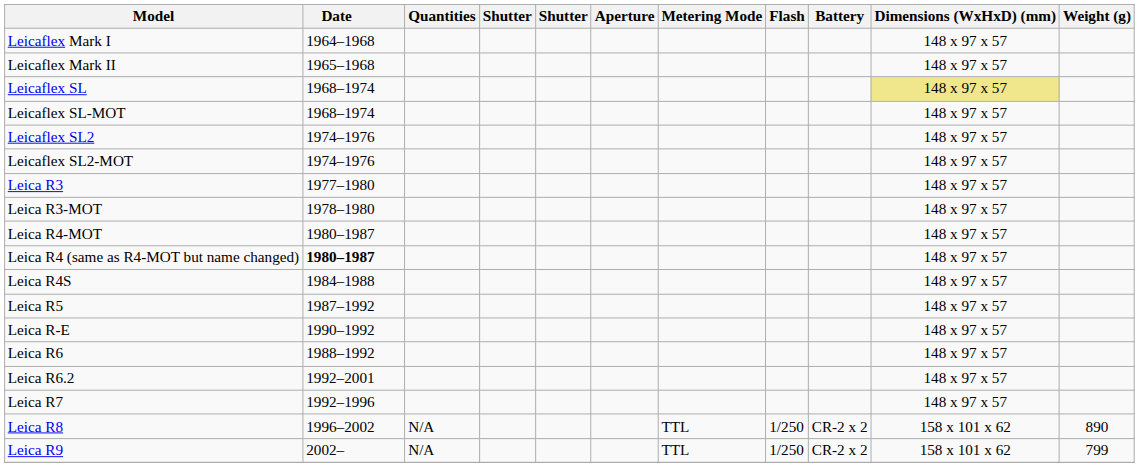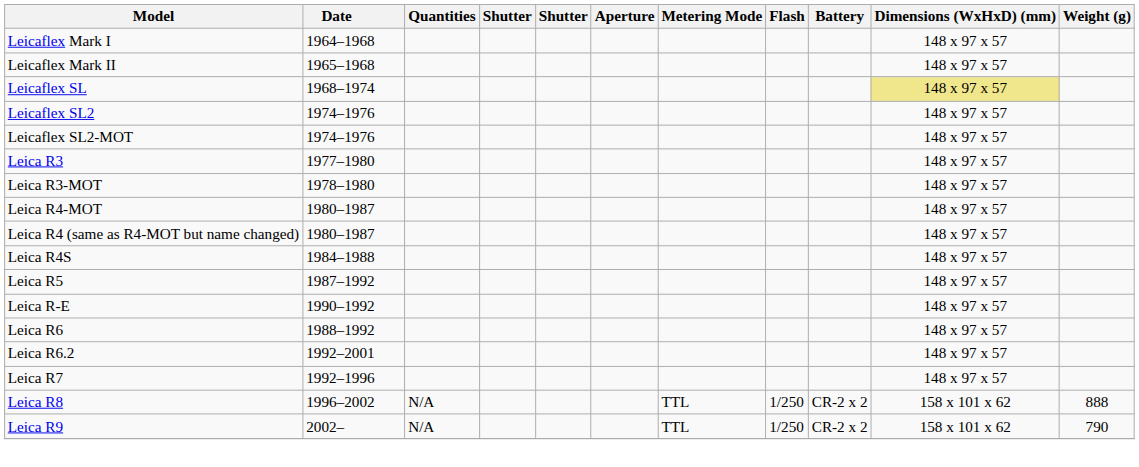- row: Leicaflex SL-MOT | 1968–1974 | 148 x 97 x 57
Leica R4 (same as R4-MOT but name changed) | Date: bold -> normal
Leica R8 | Weight (g): 890 -> 888
Leica R9 | Weight (g): 799 -> 790
